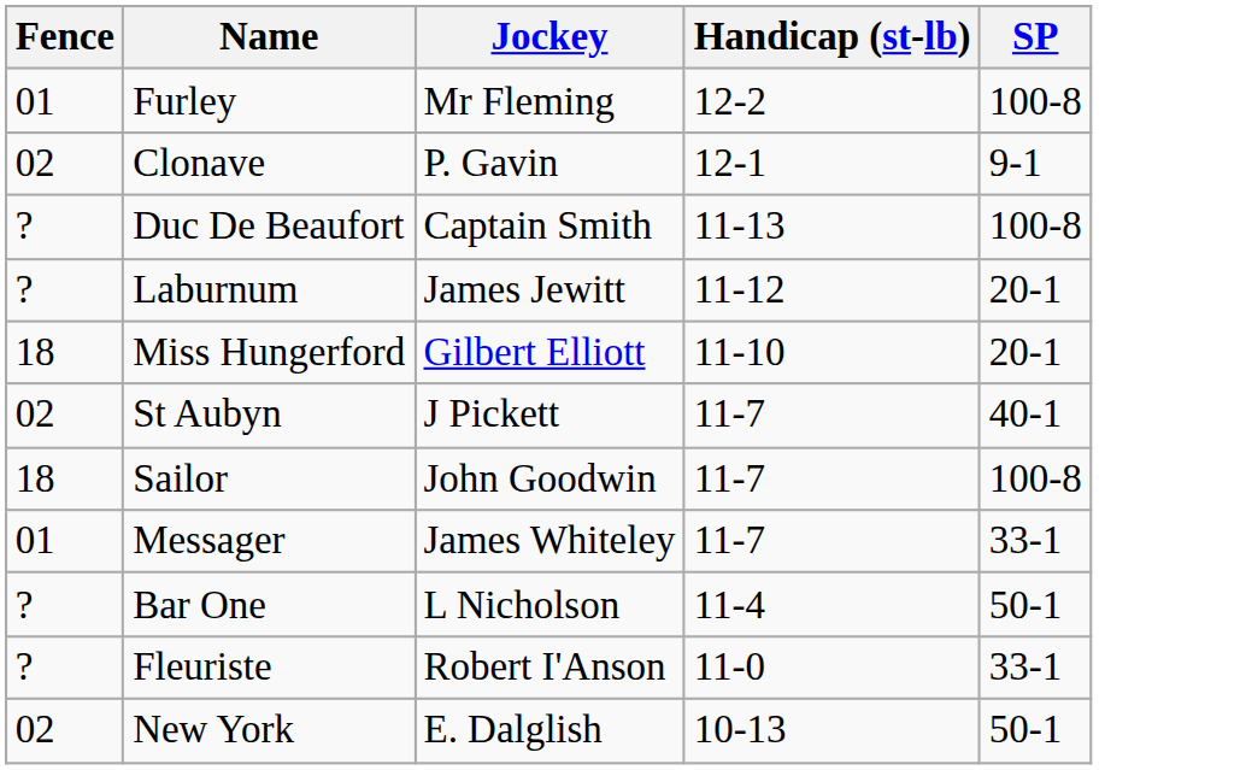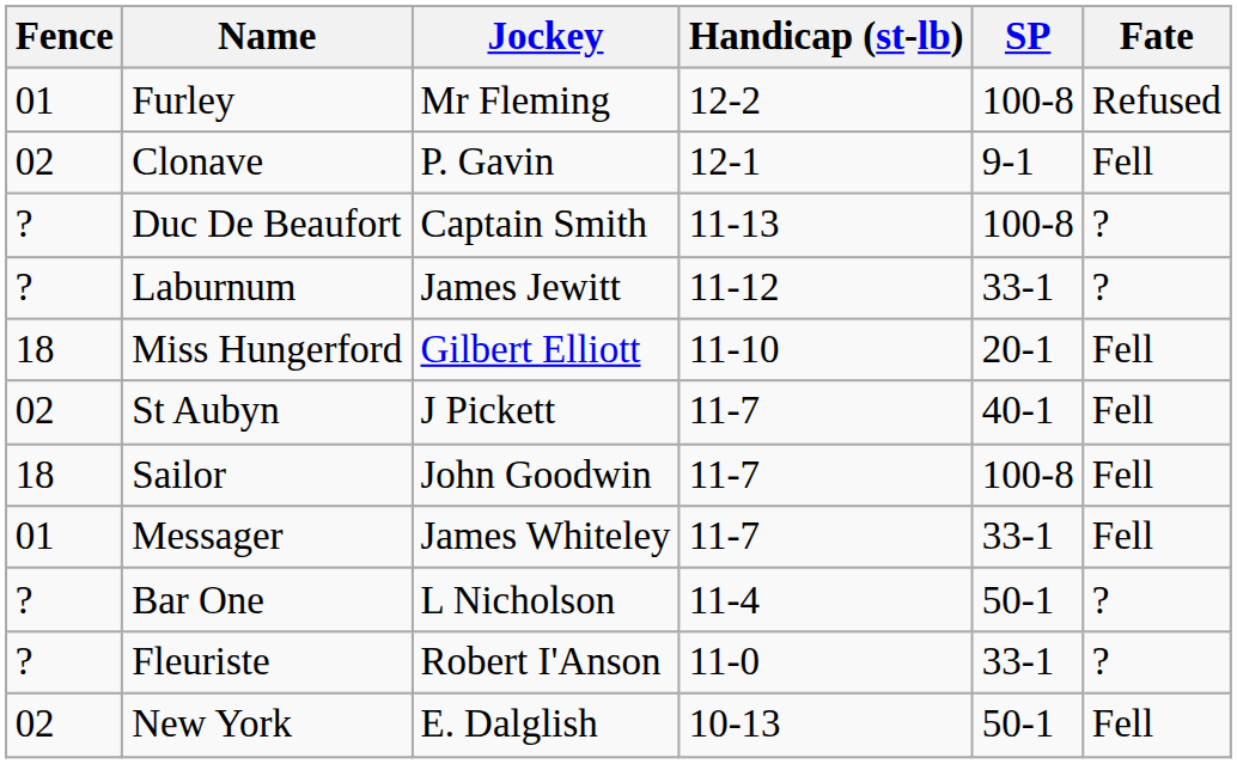+ column: Fate | Refused | Fell | ? | ? | Fell | Fell | Fell | Fell | ? | ? | Fell
Laburnum | SP: 20-1 -> 33-1
